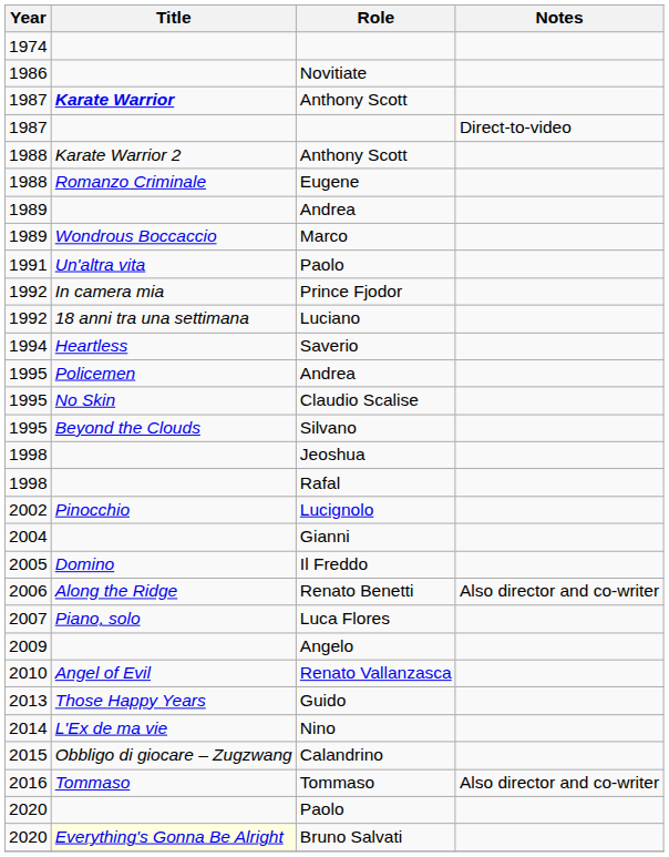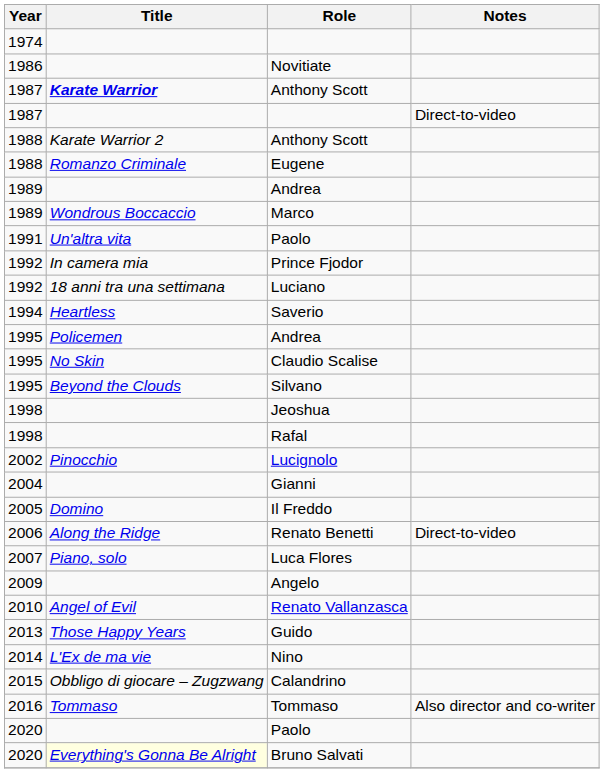Renato Benetti | Notes: Also director and co-writer -> Direct-to-video
